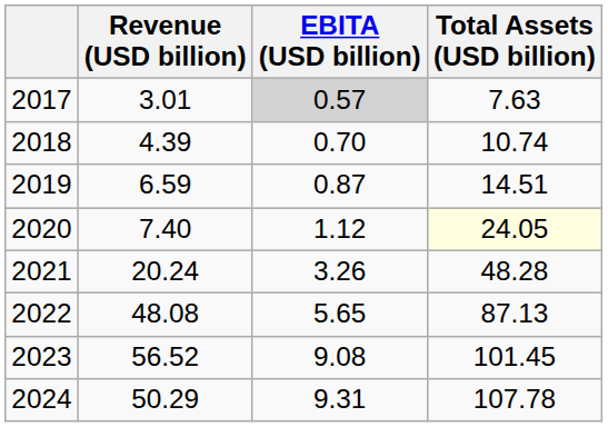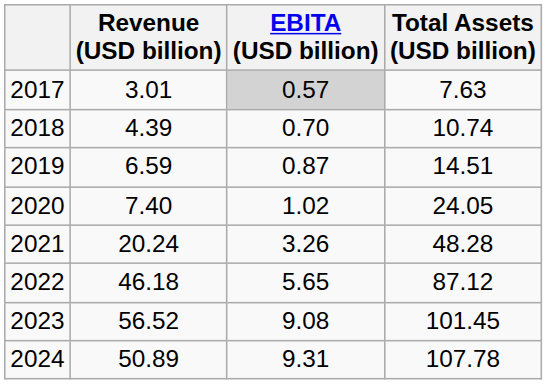2020 | EBITA (USD billion): 1.12 -> 1.02
2020 | Total Assets (USD billion): lightyellow background -> no background
2022 | Revenue (USD billion): 48.08 -> 46.18
2022 | Total Assets (USD billion): 87.13 -> 87.12
2024 | Revenue (USD billion): 50.29 -> 50.89
